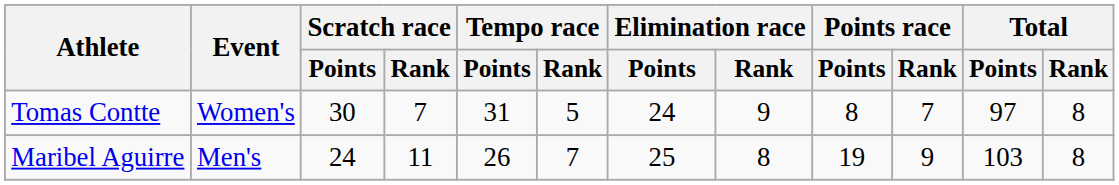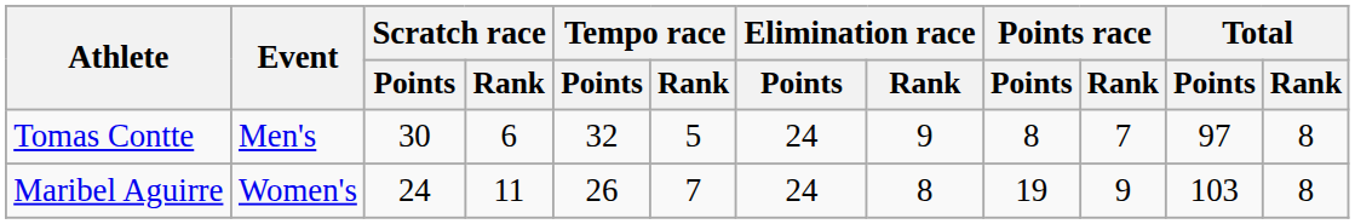Tomas Contte | Event: Women's -> Men's
Tomas Contte | Scratch race / Rank: 7 -> 6
Tomas Contte | Tempo race / Points: 31 -> 32
Maribel Aguirre | Event: Men's -> Women's
Maribel Aguirre | Elimination race / Points: 25 -> 24
